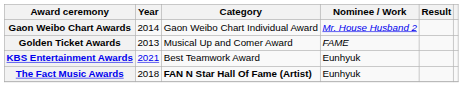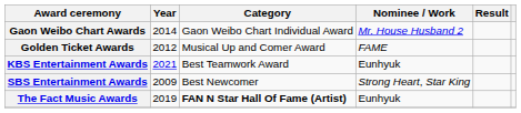Golden Ticket Awards | Year: 2013 -> 2012
+ row: SBS Entertainment Awards | 2009 | Best Newcomer | Strong Heart, Star King
The Fact Music Awards | Year: 2018 -> 2019
